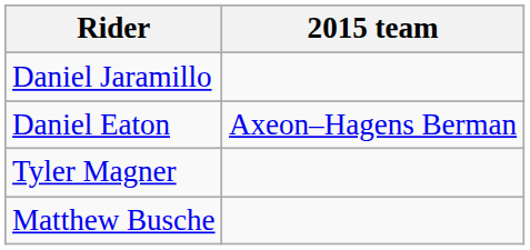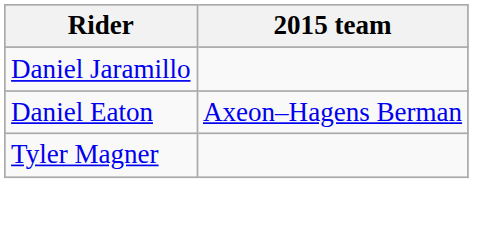- row: Matthew Busche
